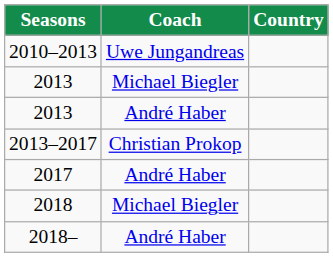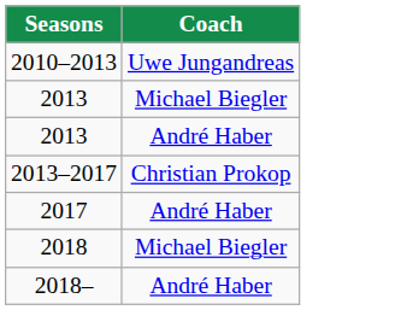- column: Country
